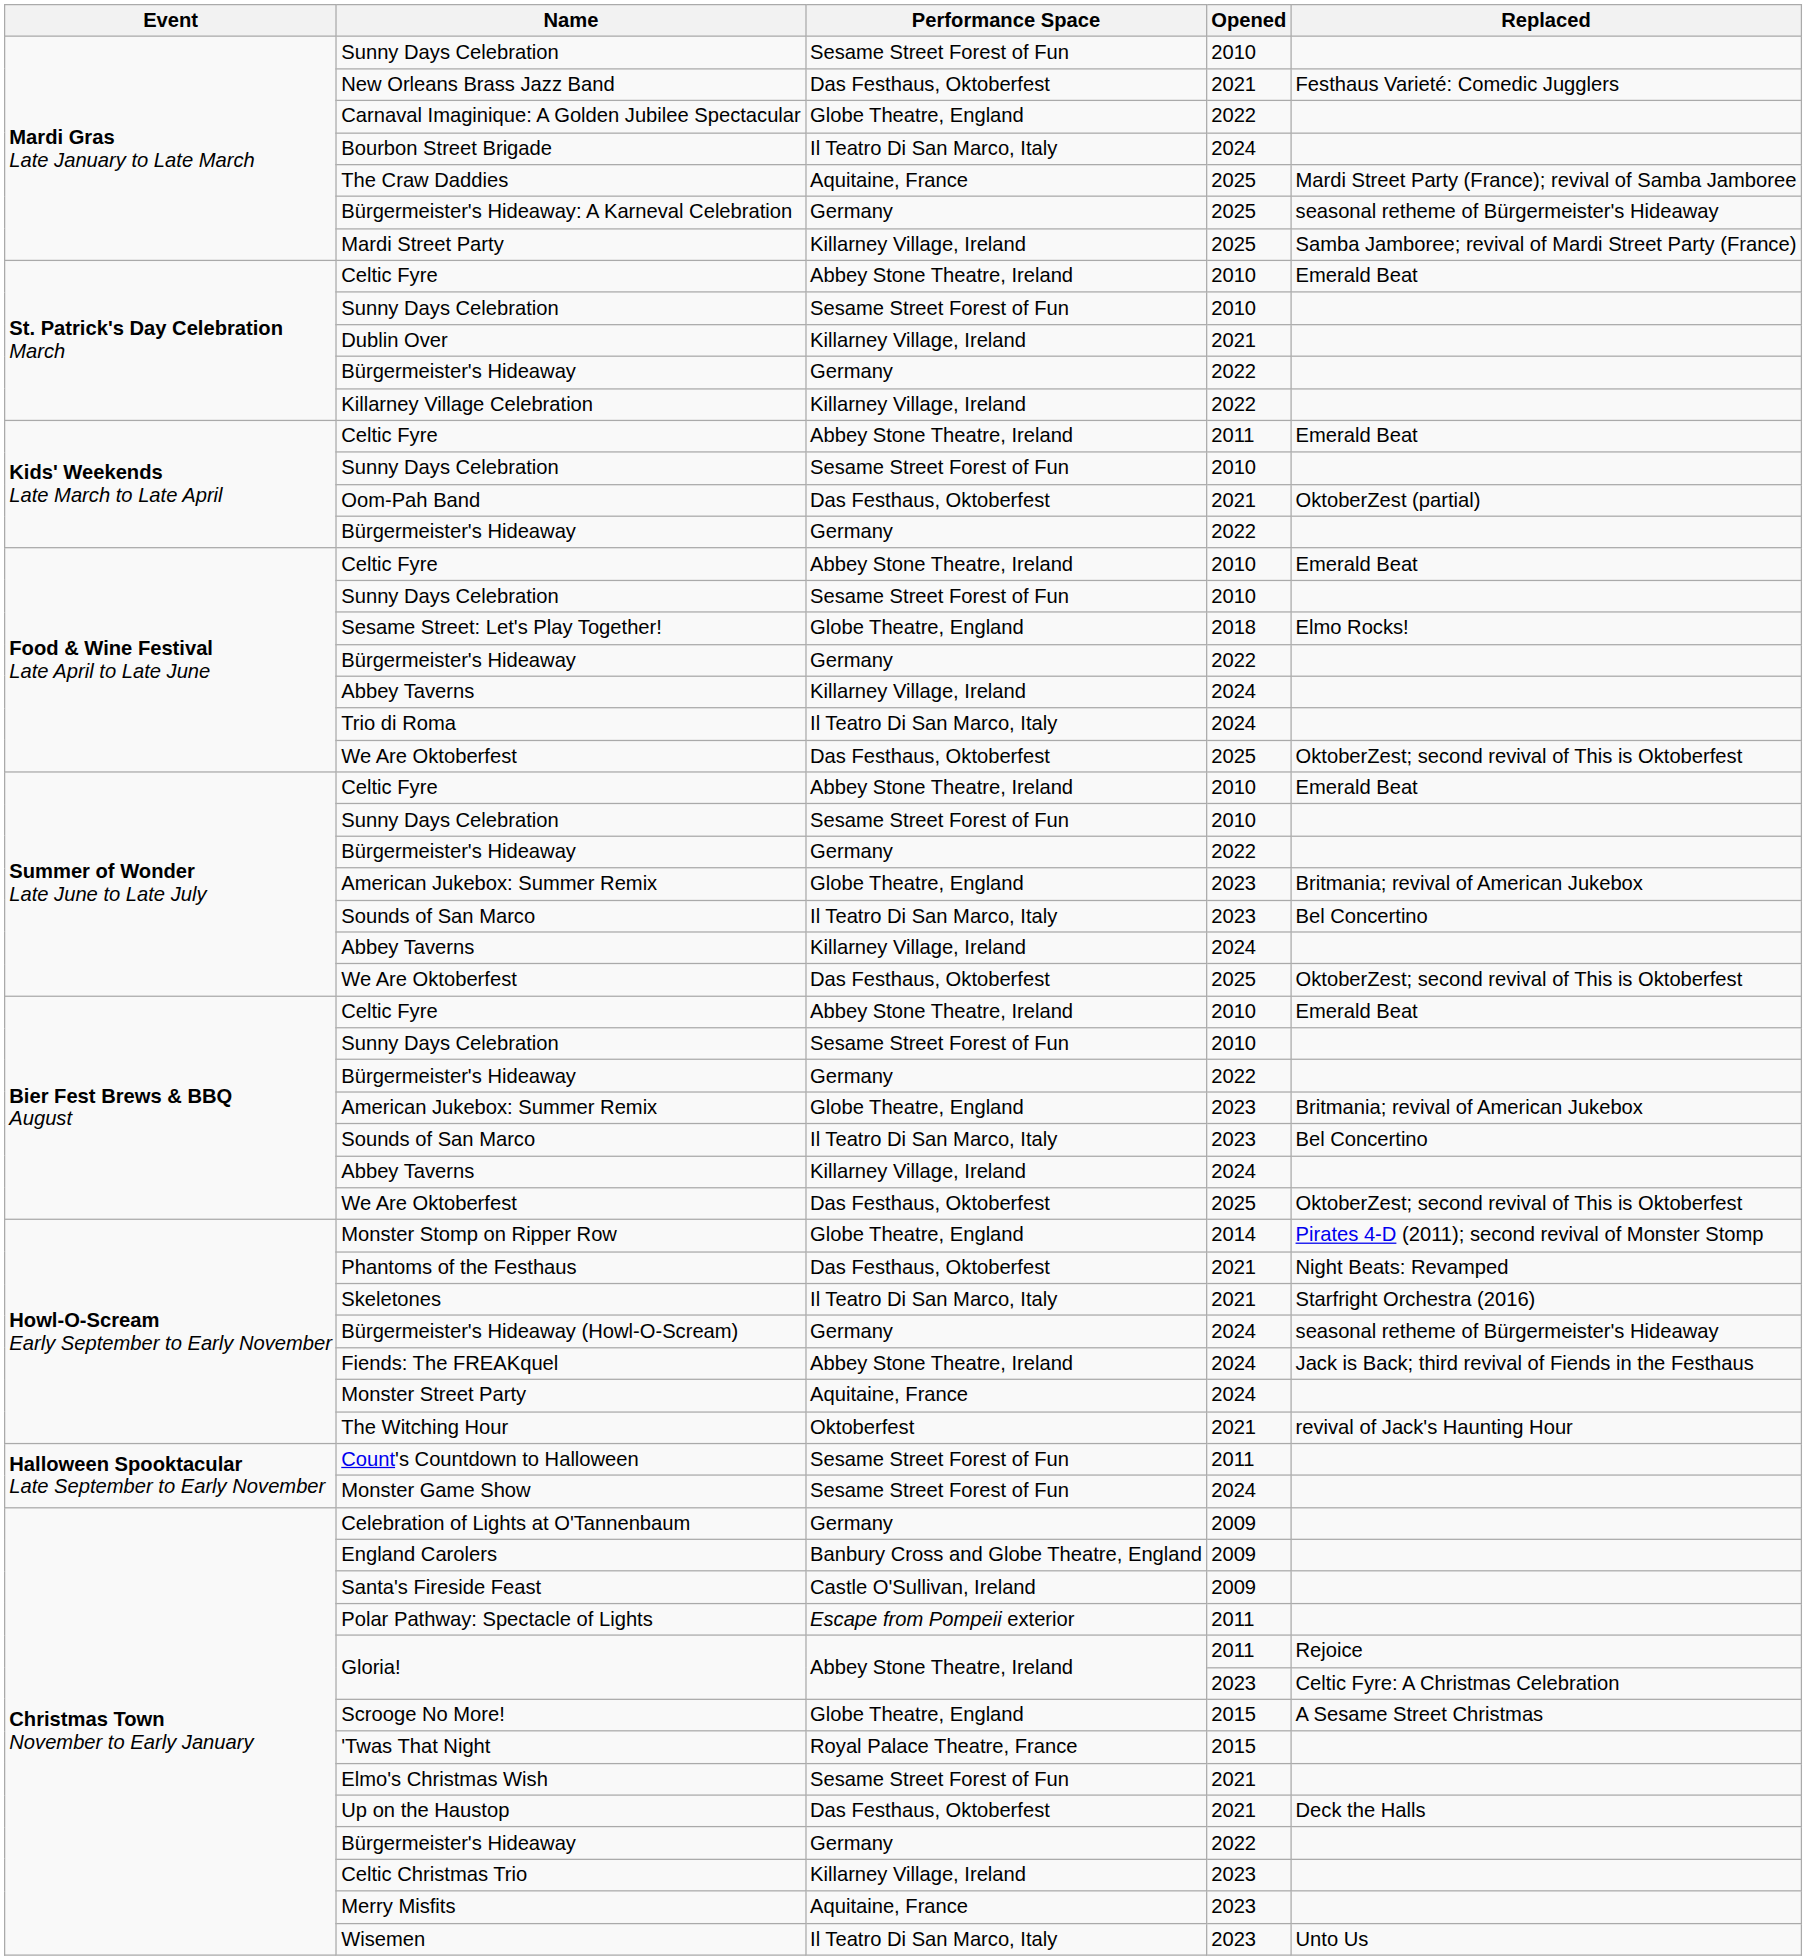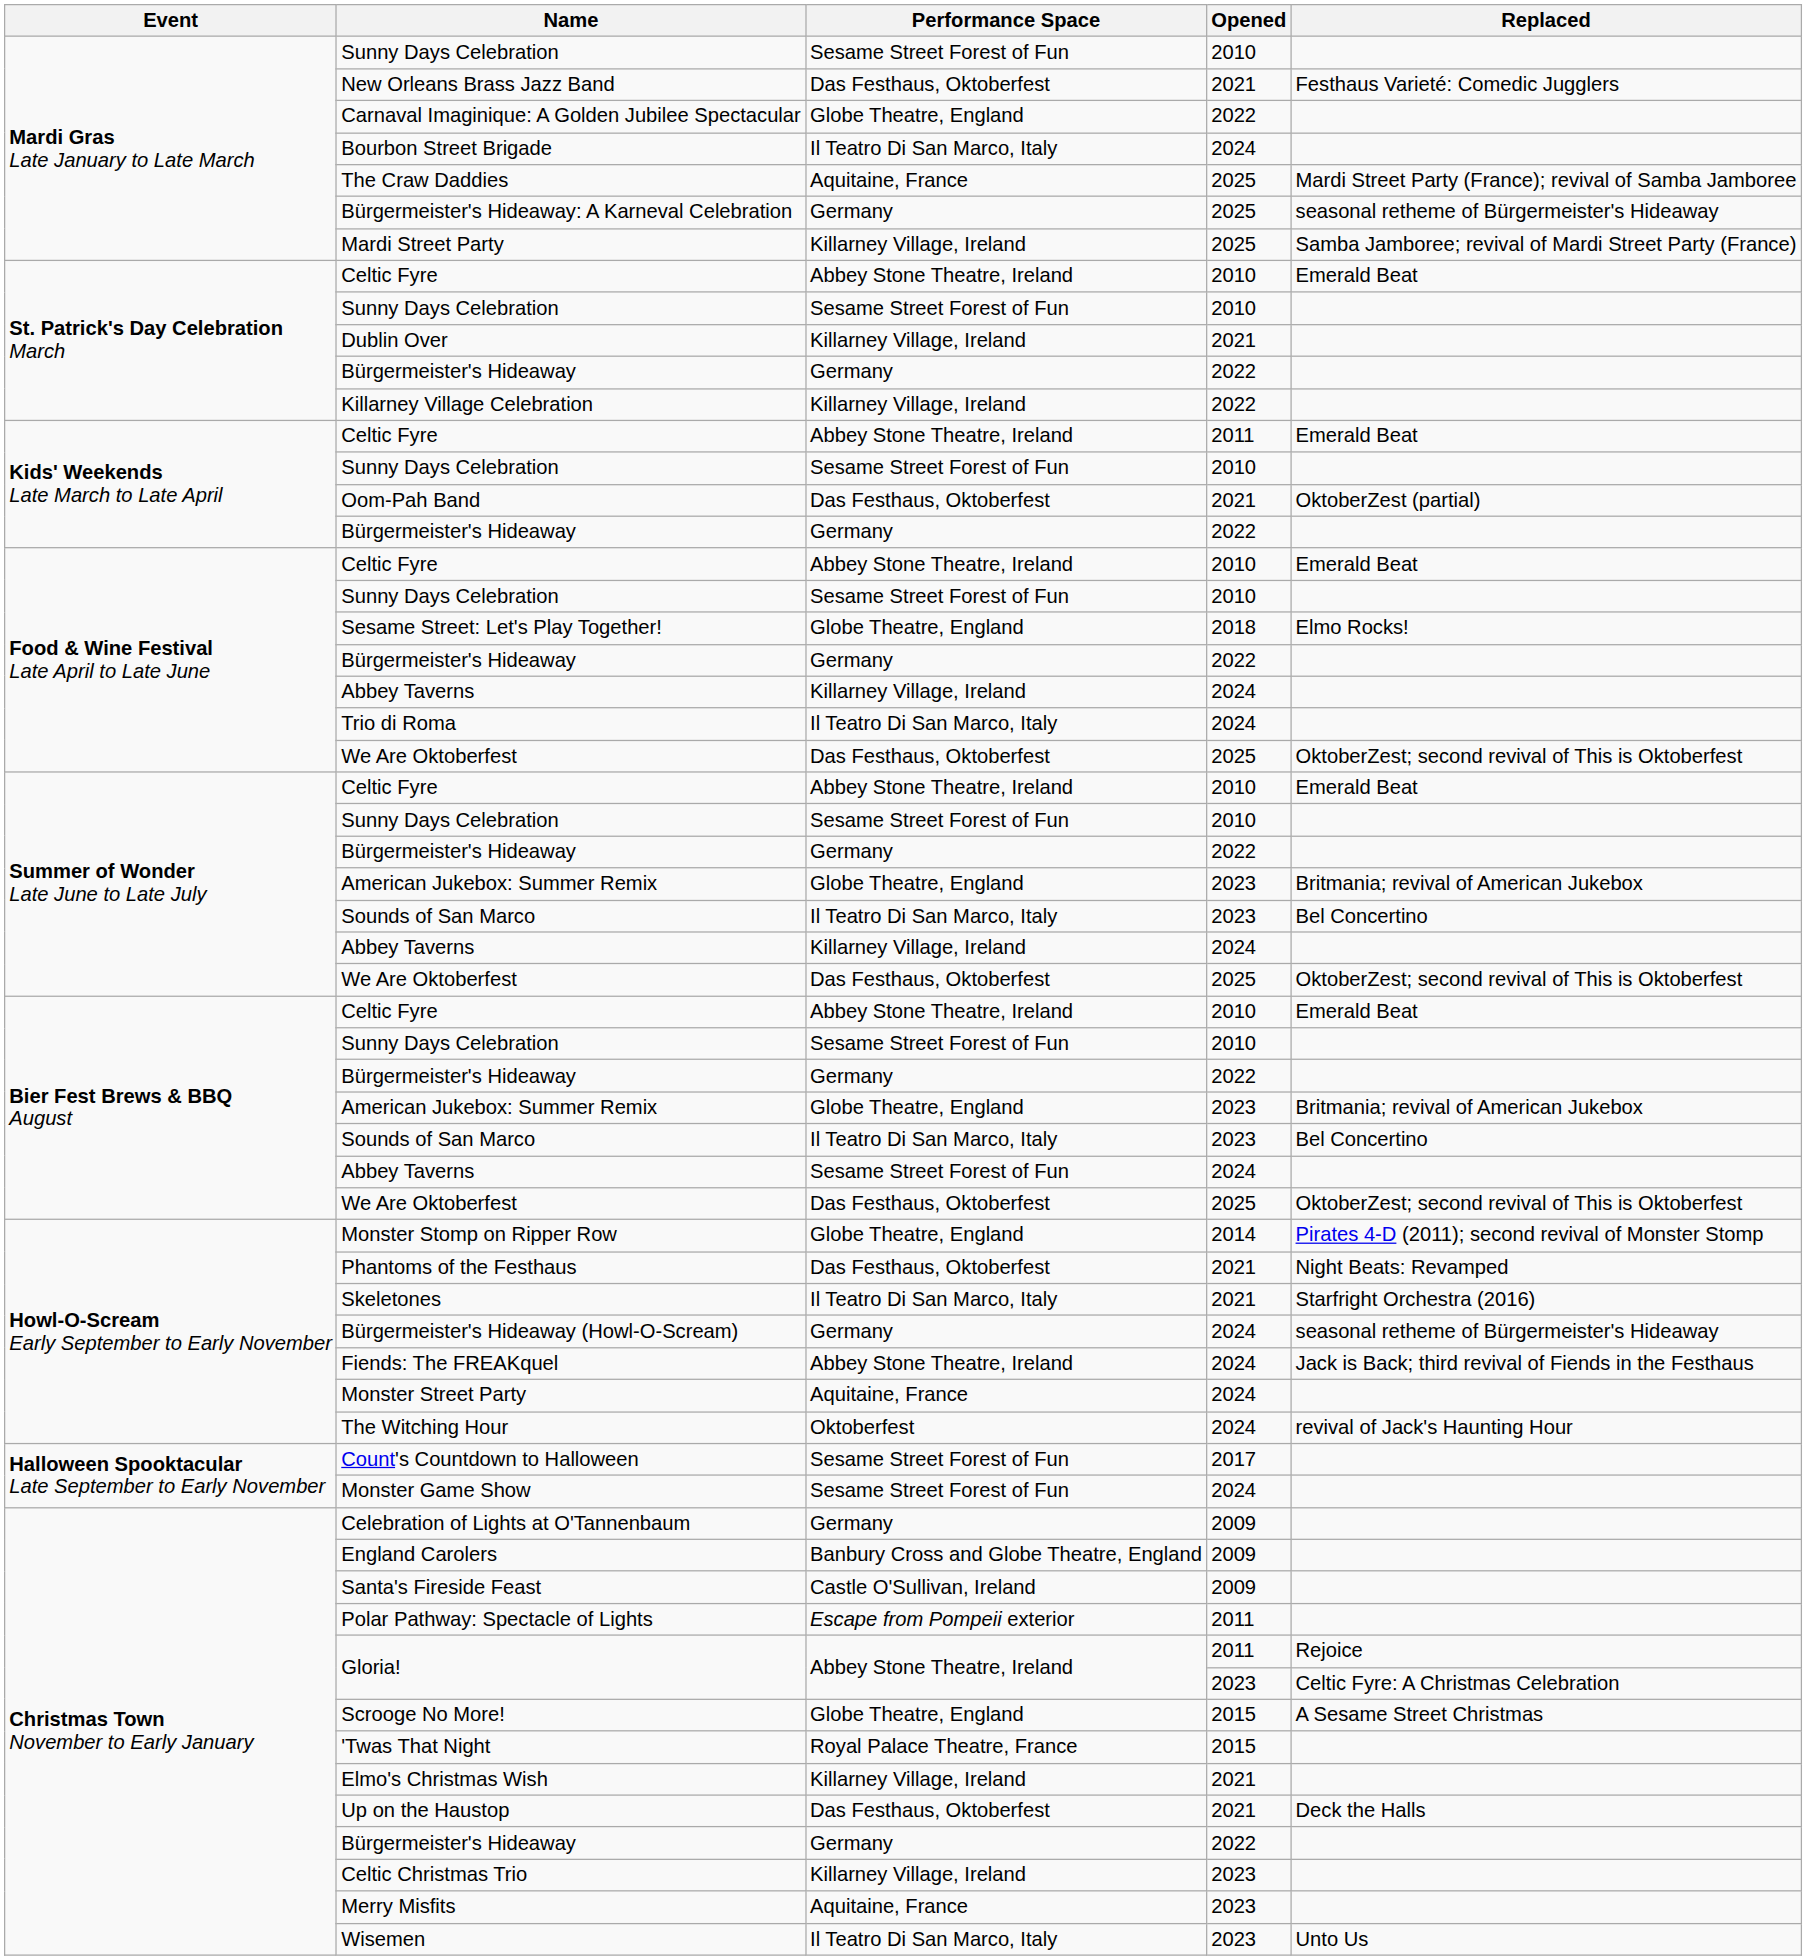Bier Fest Brews & BBQ August / Abbey Taverns | Performance Space: Killarney Village, Ireland -> Sesame Street Forest of Fun
The Witching Hour | Opened: 2021 -> 2024
Count's Countdown to Halloween | Opened: 2011 -> 2017
Elmo's Christmas Wish | Performance Space: Sesame Street Forest of Fun -> Killarney Village, Ireland
